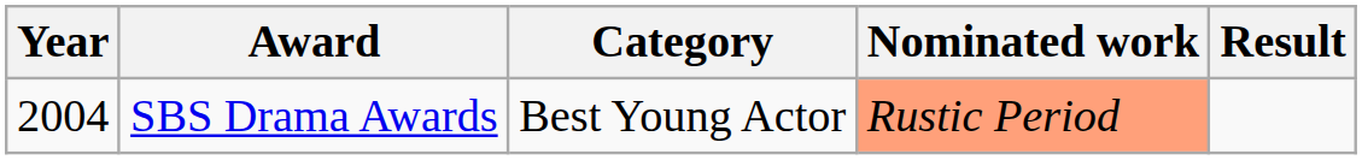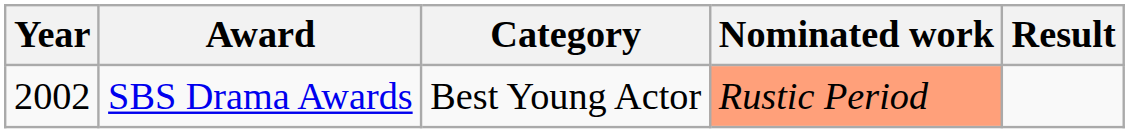SBS Drama Awards | Year: 2004 -> 2002
